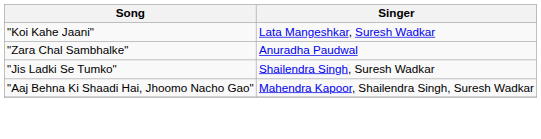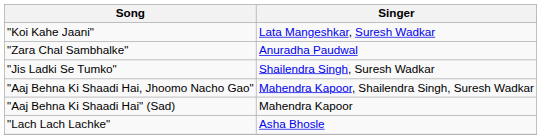+ row: "Aaj Behna Ki Shaadi Hai" (Sad) | Mahendra Kapoor
+ row: "Lach Lach Lachke" | Asha Bhosle
